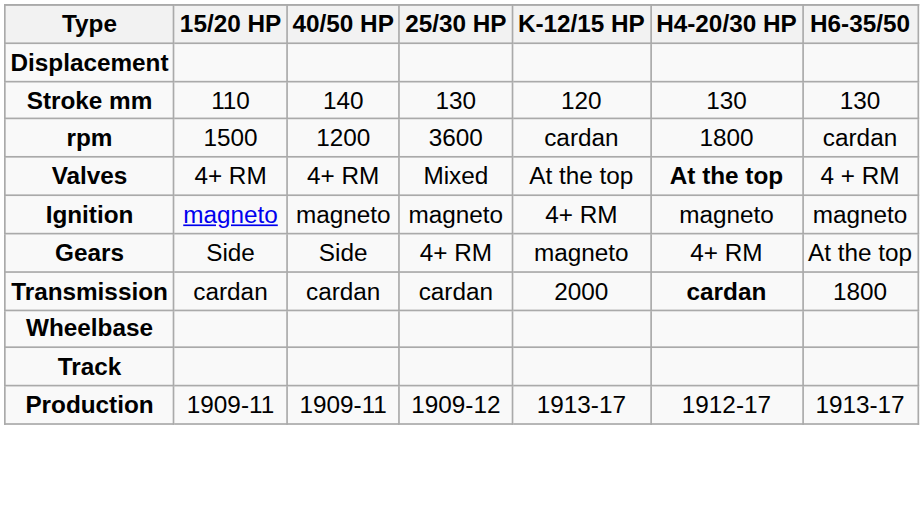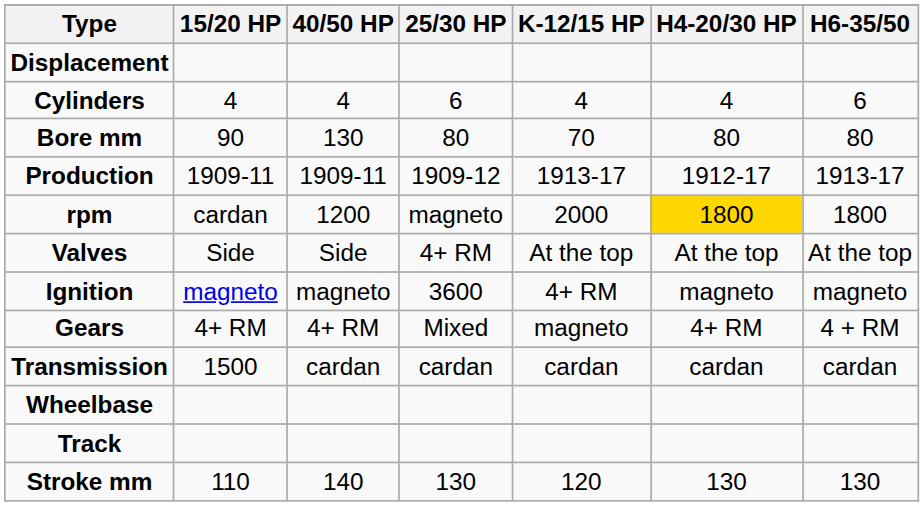+ row: Cylinders | 4 | 4 | 6 | 4 | 4 | 6
+ row: Bore mm | 90 | 130 | 80 | 70 | 80 | 80
rows swapped: Stroke mm <-> Production
rpm | 15/20 HP: 1500 -> cardan
rpm | 25/30 HP: 3600 -> magneto
rpm | K-12/15 HP: cardan -> 2000
rpm | H4-20/30 HP: no background -> gold background
rpm | H6-35/50: cardan -> 1800
Valves | 15/20 HP: 4+ RM -> Side
Valves | 40/50 HP: 4+ RM -> Side
Valves | 25/30 HP: Mixed -> 4+ RM
Valves | H4-20/30 HP: bold -> normal
Valves | H6-35/50: 4 + RM -> At the top
Ignition | 25/30 HP: magneto -> 3600
Gears | 15/20 HP: Side -> 4+ RM
Gears | 40/50 HP: Side -> 4+ RM
Gears | 25/30 HP: 4+ RM -> Mixed
Gears | H6-35/50: At the top -> 4 + RM
Transmission | 15/20 HP: cardan -> 1500
Transmission | K-12/15 HP: 2000 -> cardan
Transmission | H4-20/30 HP: bold -> normal
Transmission | H6-35/50: 1800 -> cardan
